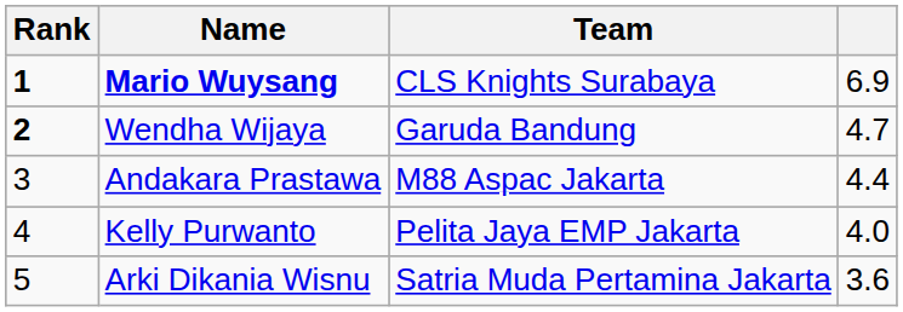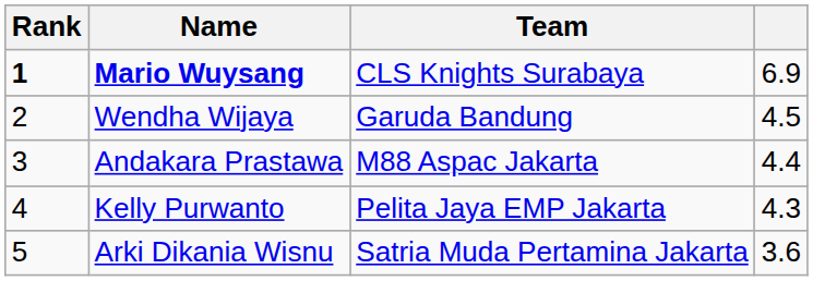Wendha Wijaya | Rank: bold -> normal
Wendha Wijaya | column 4: 4.7 -> 4.5
Kelly Purwanto | column 4: 4.0 -> 4.3
